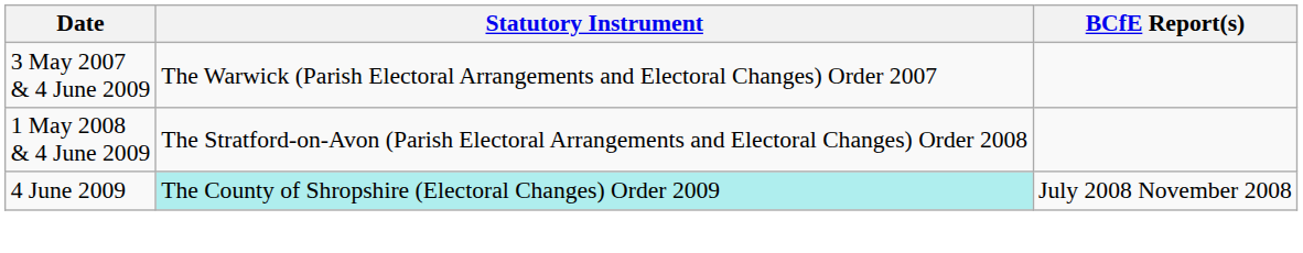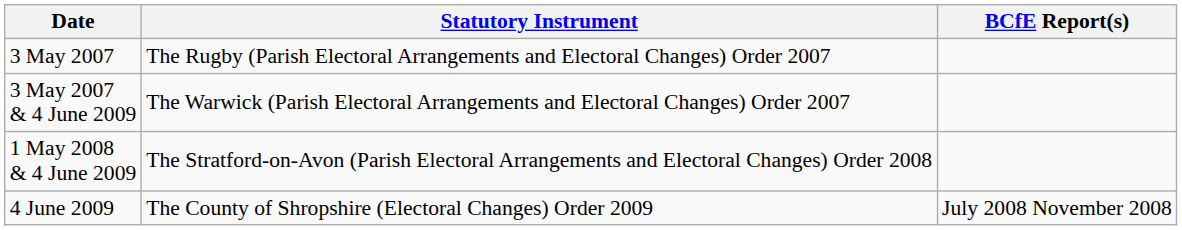+ row: 3 May 2007 | The Rugby (Parish Electoral Arrangements and Electoral Changes) Order 2007
4 June 2009 | Statutory Instrument: paleturquoise background -> no background
